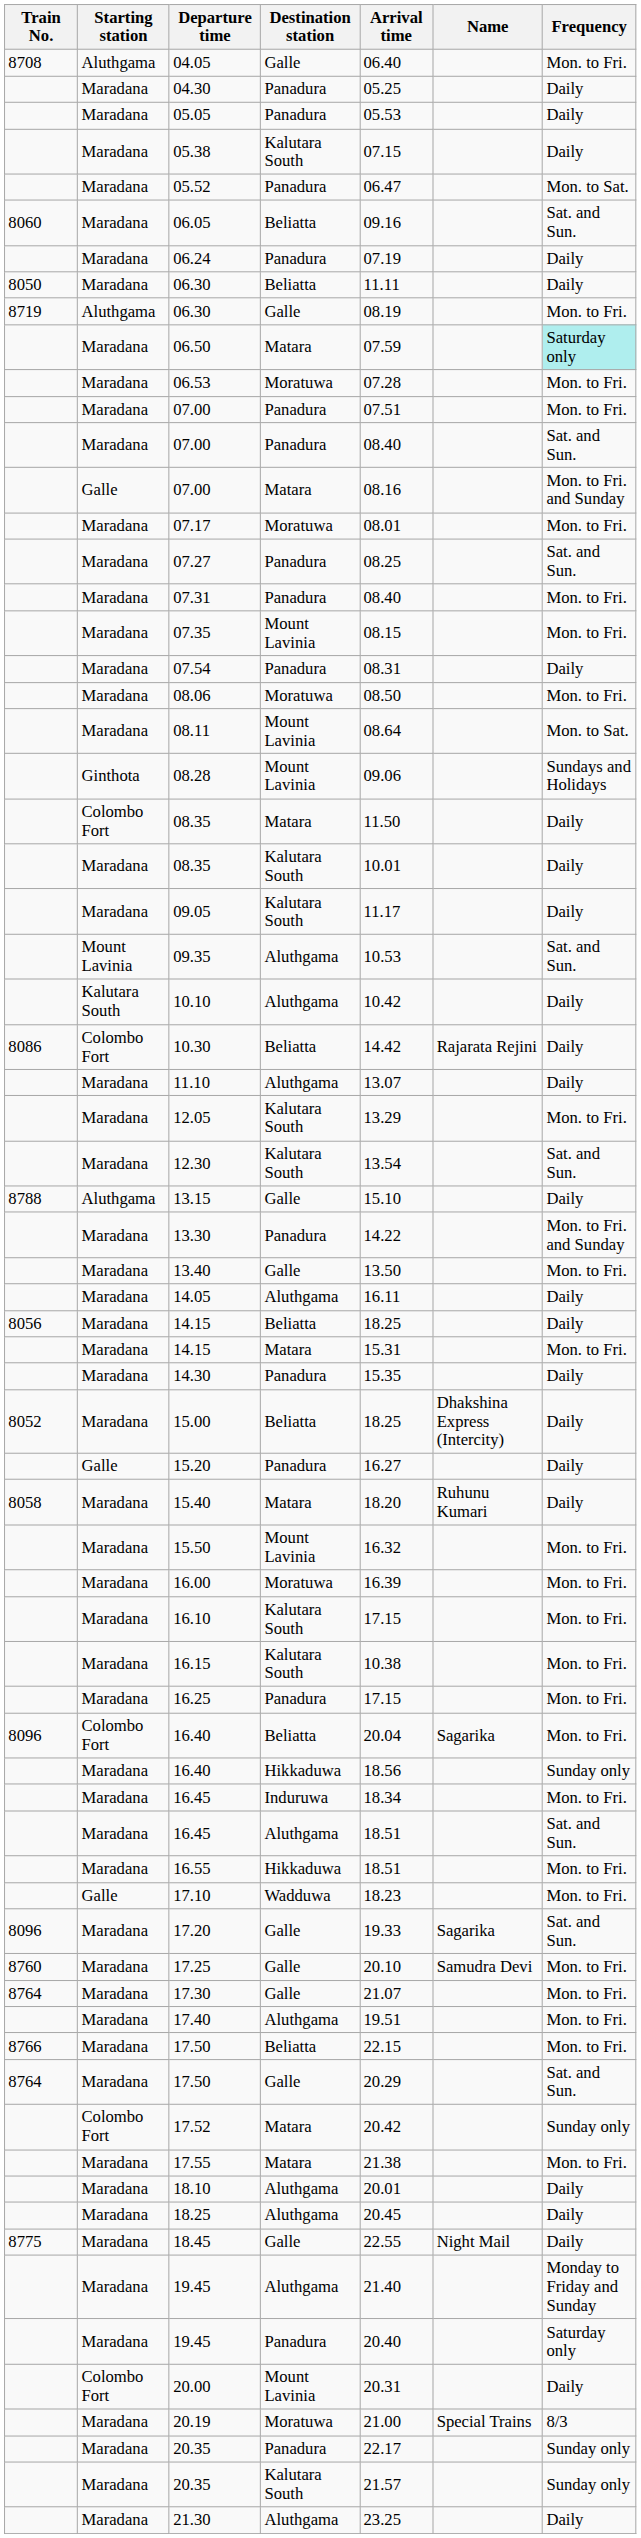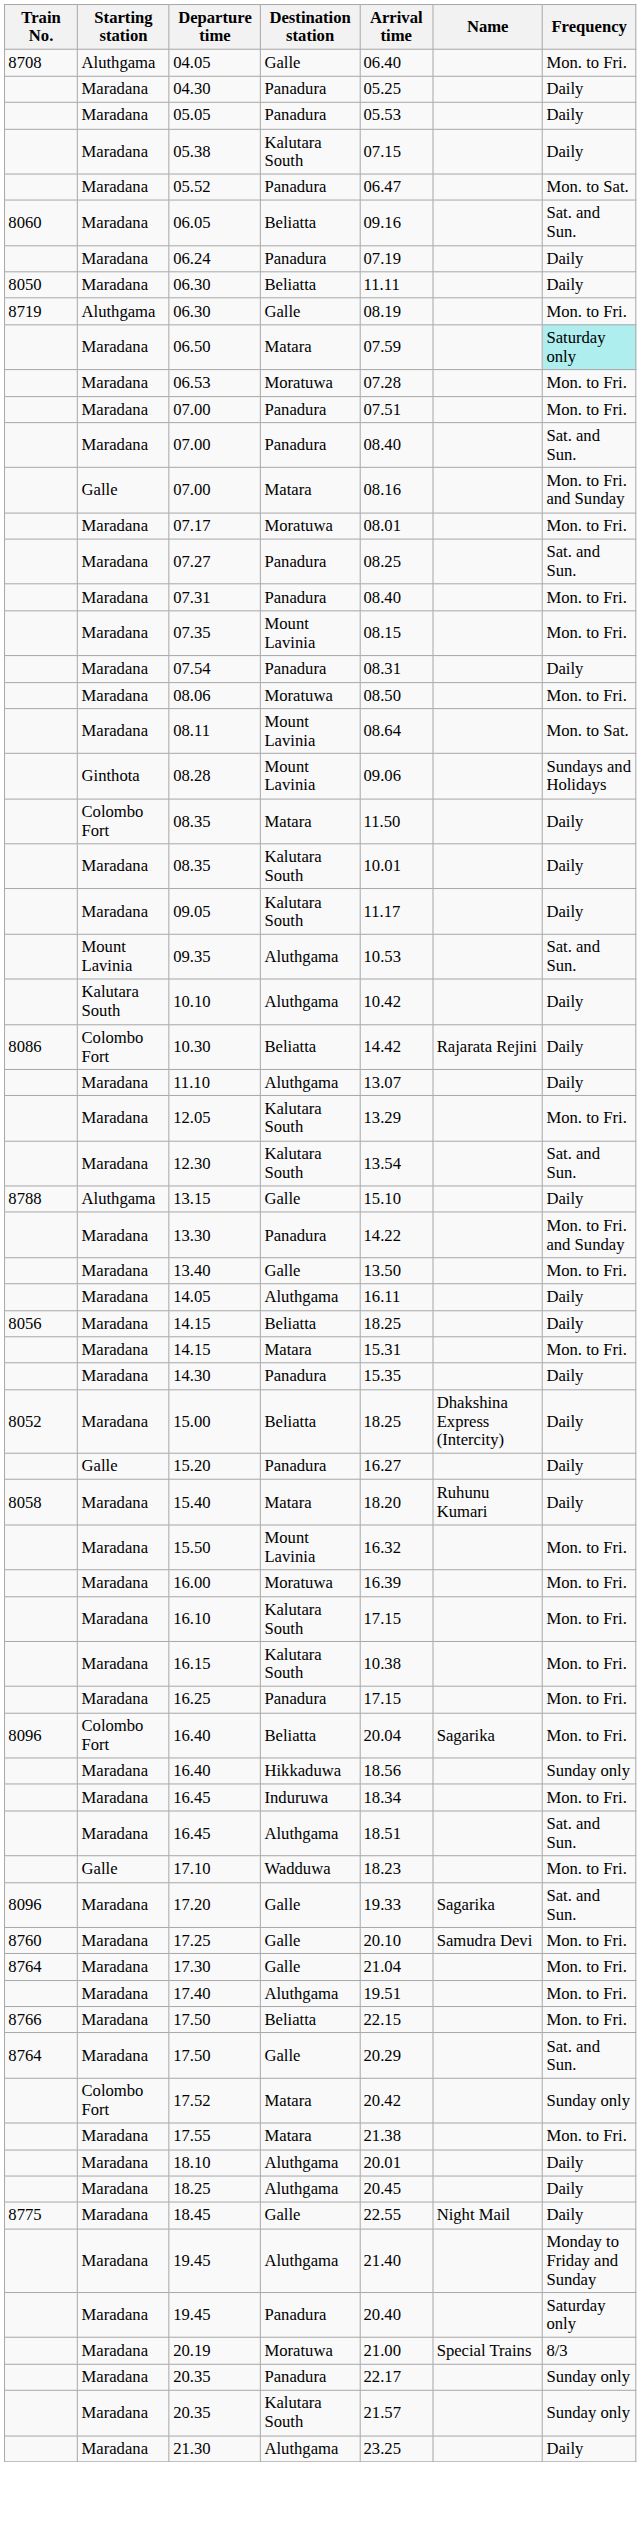- row: Maradana | 16.55 | Hikkaduwa | 18.51 | Mon. to Fri.
17.30 | Arrival time: 21.07 -> 21.04
- row: Colombo Fort | 20.00 | Mount Lavinia | 20.31 | Daily
